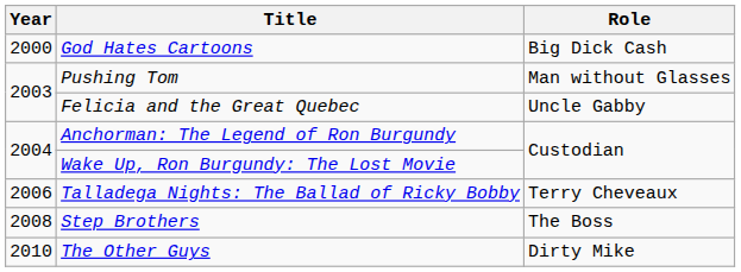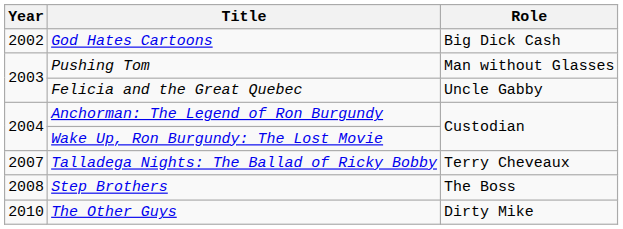God Hates Cartoons | Year: 2000 -> 2002
Talladega Nights: The Ballad of Ricky Bobby | Year: 2006 -> 2007
